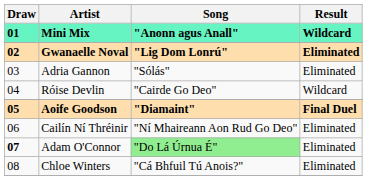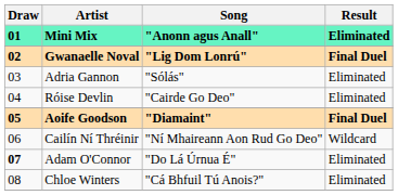Mini Mix | Result: Wildcard -> Eliminated
Gwanaelle Noval | Result: Eliminated -> Final Duel
Róise Devlin | Result: Wildcard -> Eliminated
Cailín Ní Thréinir | Result: Eliminated -> Wildcard
Adam O'Connor | Song: lightgreen background -> no background
